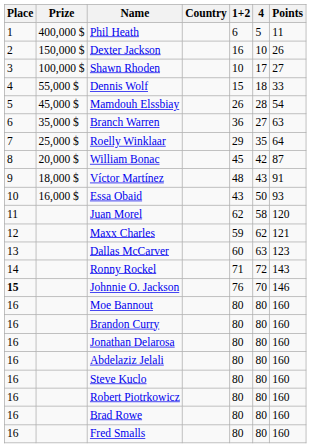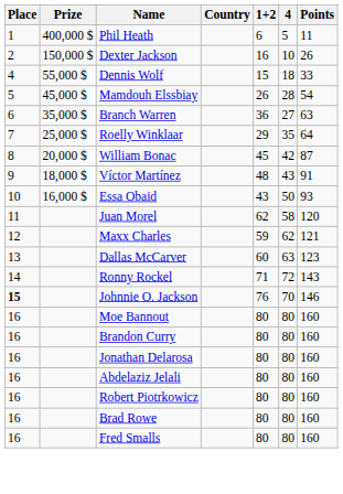- row: 3 | 100,000 $ | Shawn Rhoden | 10 | 17 | 27
- row: 16 | Steve Kuclo | 80 | 80 | 160
